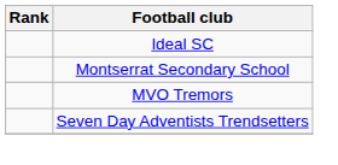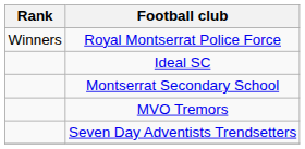+ row: Winners | Royal Montserrat Police Force
